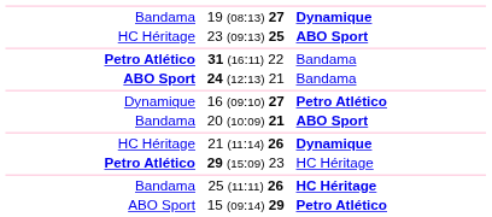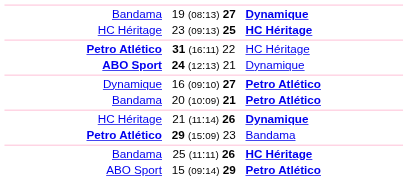23 (09:13) 25 | column 3: ABO Sport -> HC Héritage
31 (16:11) 22 | column 3: Bandama -> HC Héritage
24 (12:13) 21 | column 3: Bandama -> Dynamique
20 (10:09) 21 | column 3: ABO Sport -> Petro Atlético
29 (15:09) 23 | column 3: HC Héritage -> Bandama
